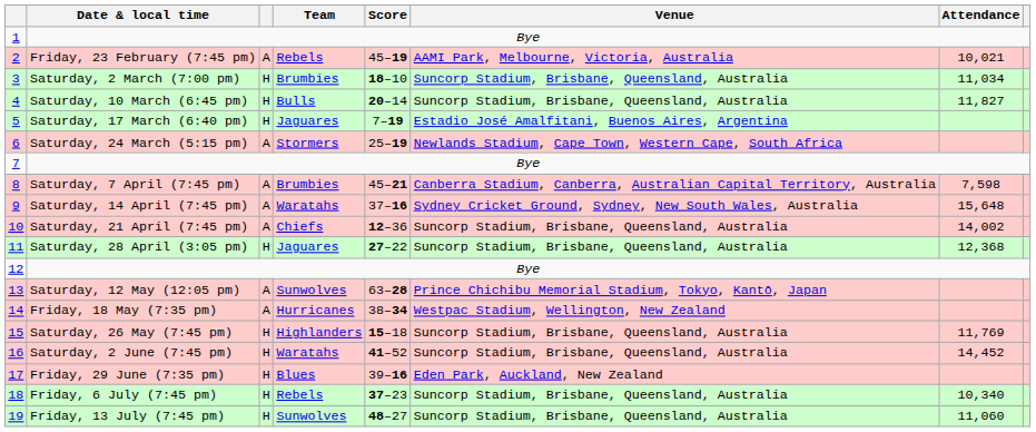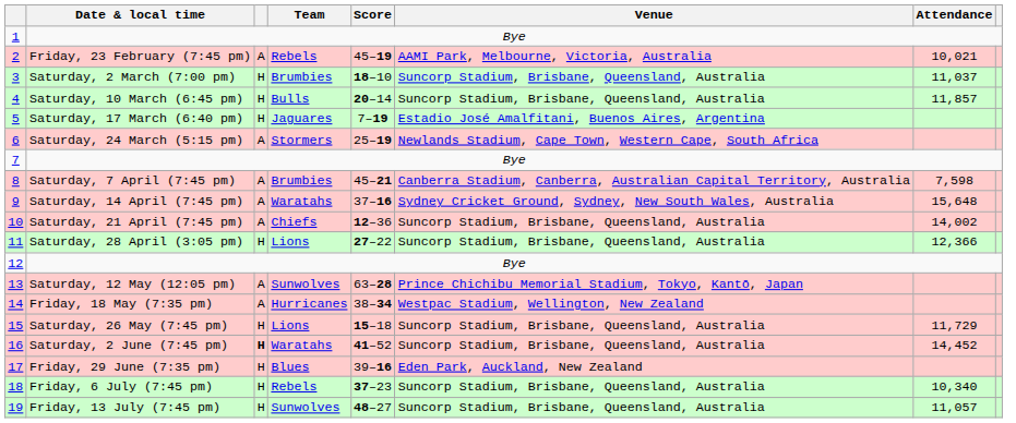3 | Attendance: 11,034 -> 11,037
4 | Attendance: 11,827 -> 11,857
11 | Team: Jaguares -> Lions
11 | Attendance: 12,368 -> 12,366
15 | Team: Highlanders -> Lions
15 | Attendance: 11,769 -> 11,729
16 | column 3: normal -> bold
19 | Attendance: 11,060 -> 11,057
